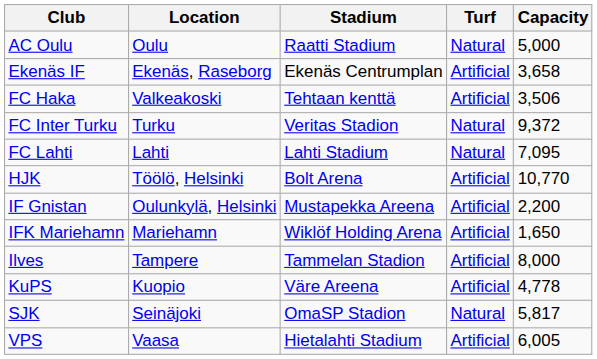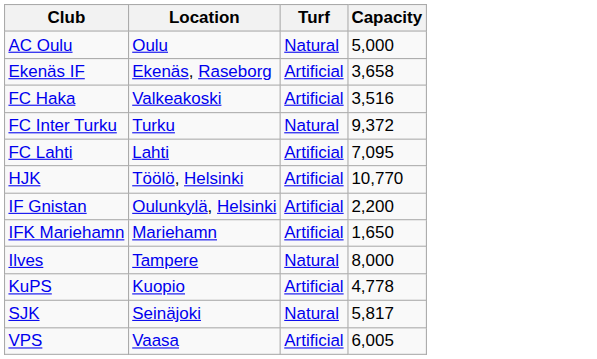- column: Stadium | Raatti Stadium | Ekenäs Centrumplan | Tehtaan kenttä | Veritas Stadion | Lahti Stadium | Bolt Arena | Mustapekka Areena | Wiklöf Holding Arena | Tammelan Stadion | Väre Areena | OmaSP Stadion | Hietalahti Stadium
FC Haka | Capacity: 3,506 -> 3,516
FC Lahti | Turf: Natural -> Artificial
Ilves | Turf: Artificial -> Natural
